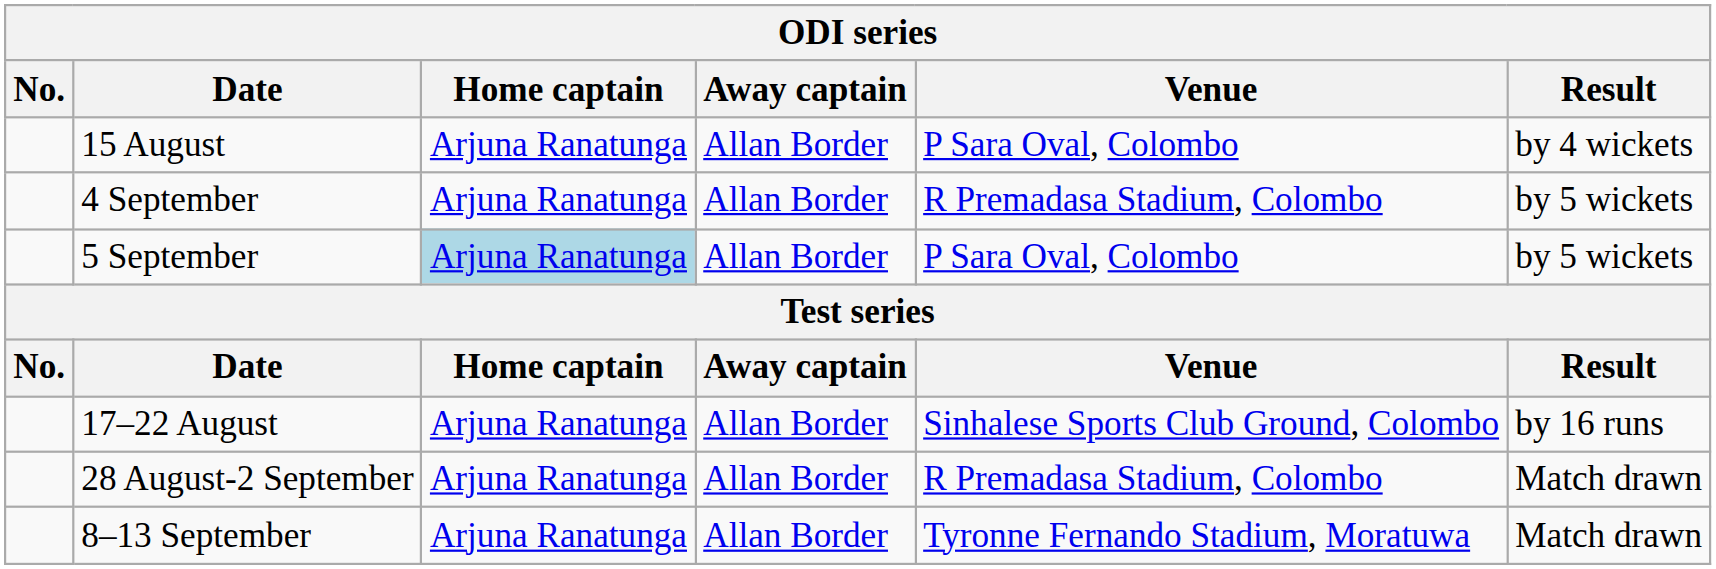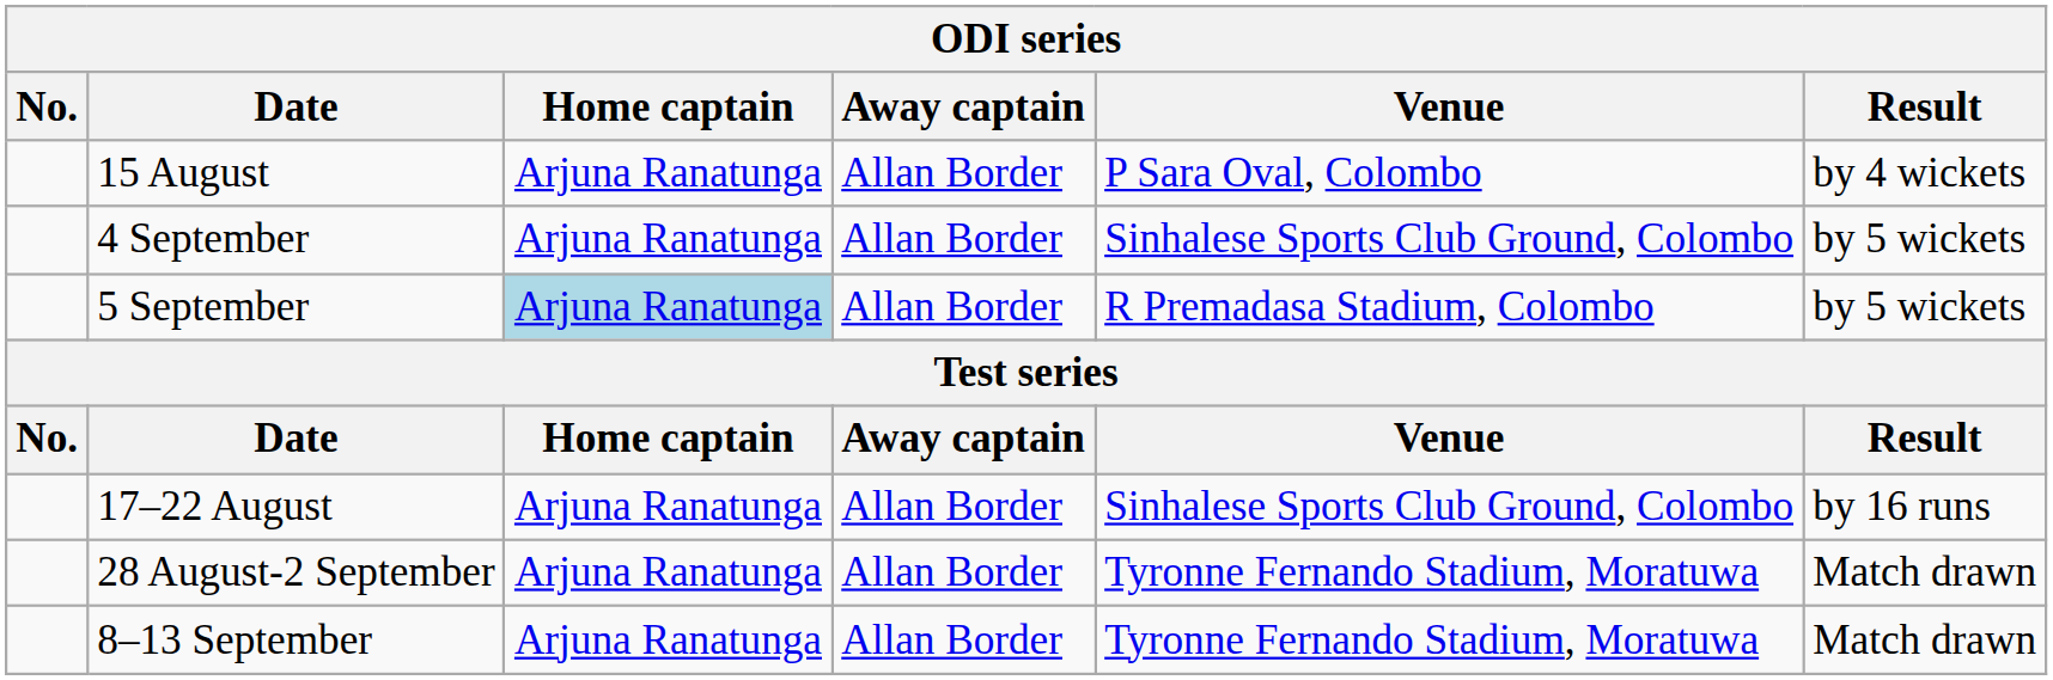4 September | Venue: R Premadasa Stadium, Colombo -> Sinhalese Sports Club Ground, Colombo
5 September | Venue: P Sara Oval, Colombo -> R Premadasa Stadium, Colombo
28 August-2 September | Venue: R Premadasa Stadium, Colombo -> Tyronne Fernando Stadium, Moratuwa
